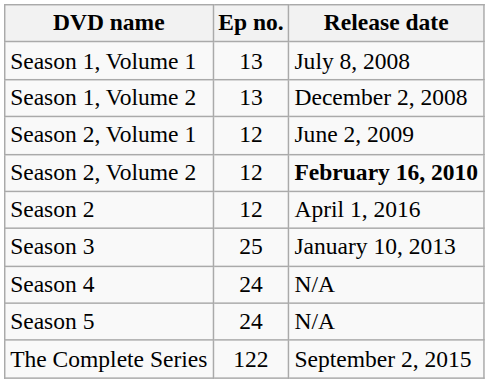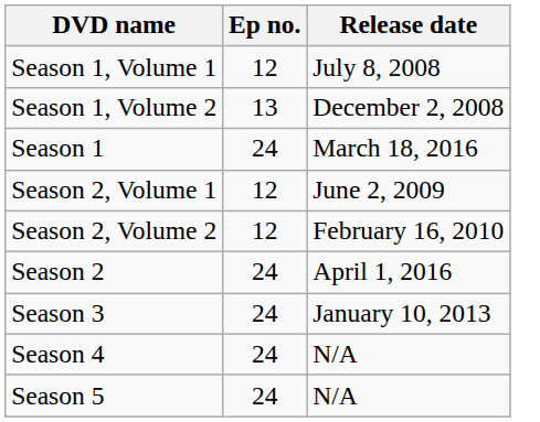Season 1, Volume 1 | Ep no.: 13 -> 12
+ row: Season 1 | 24 | March 18, 2016
Season 2, Volume 2 | Release date: bold -> normal
Season 2 | Ep no.: 12 -> 24
Season 3 | Ep no.: 25 -> 24
- row: The Complete Series | 122 | September 2, 2015
